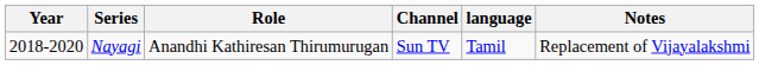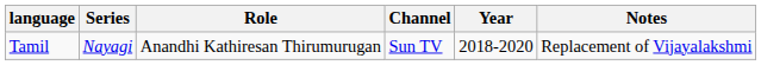columns swapped: Year <-> language
